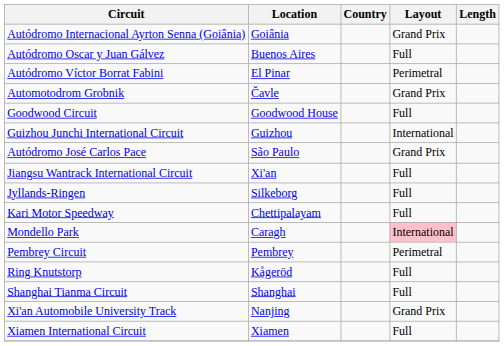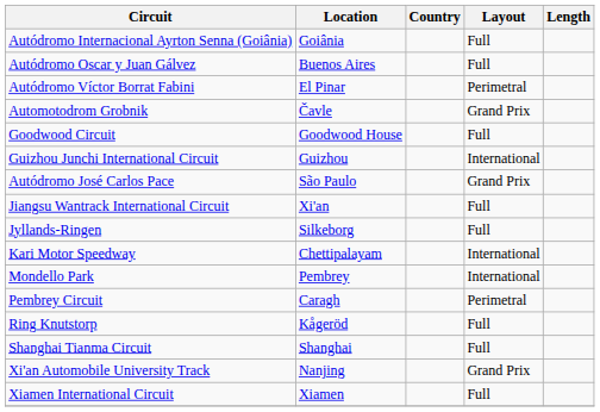Autódromo Internacional Ayrton Senna (Goiânia) | Layout: Grand Prix -> Full
Kari Motor Speedway | Layout: Full -> International
Mondello Park | Location: Caragh -> Pembrey
Mondello Park | Layout: pink background -> no background
Pembrey Circuit | Location: Pembrey -> Caragh
